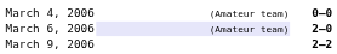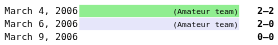March 4, 2006 | column 2: no background -> lightgreen background
March 4, 2006 | column 3: 0–0 -> 2–2
March 9, 2006 | column 3: 2–2 -> 0–0
